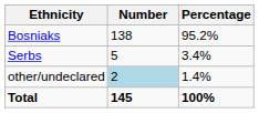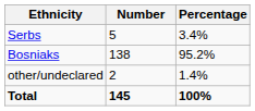rows swapped: Bosniaks <-> Serbs
other/undeclared | Number: lightblue background -> no background
